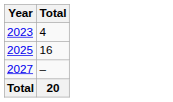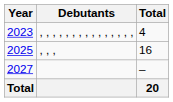+ column: Debutants | , , , , , , , , , , , , , , , | , , ,
